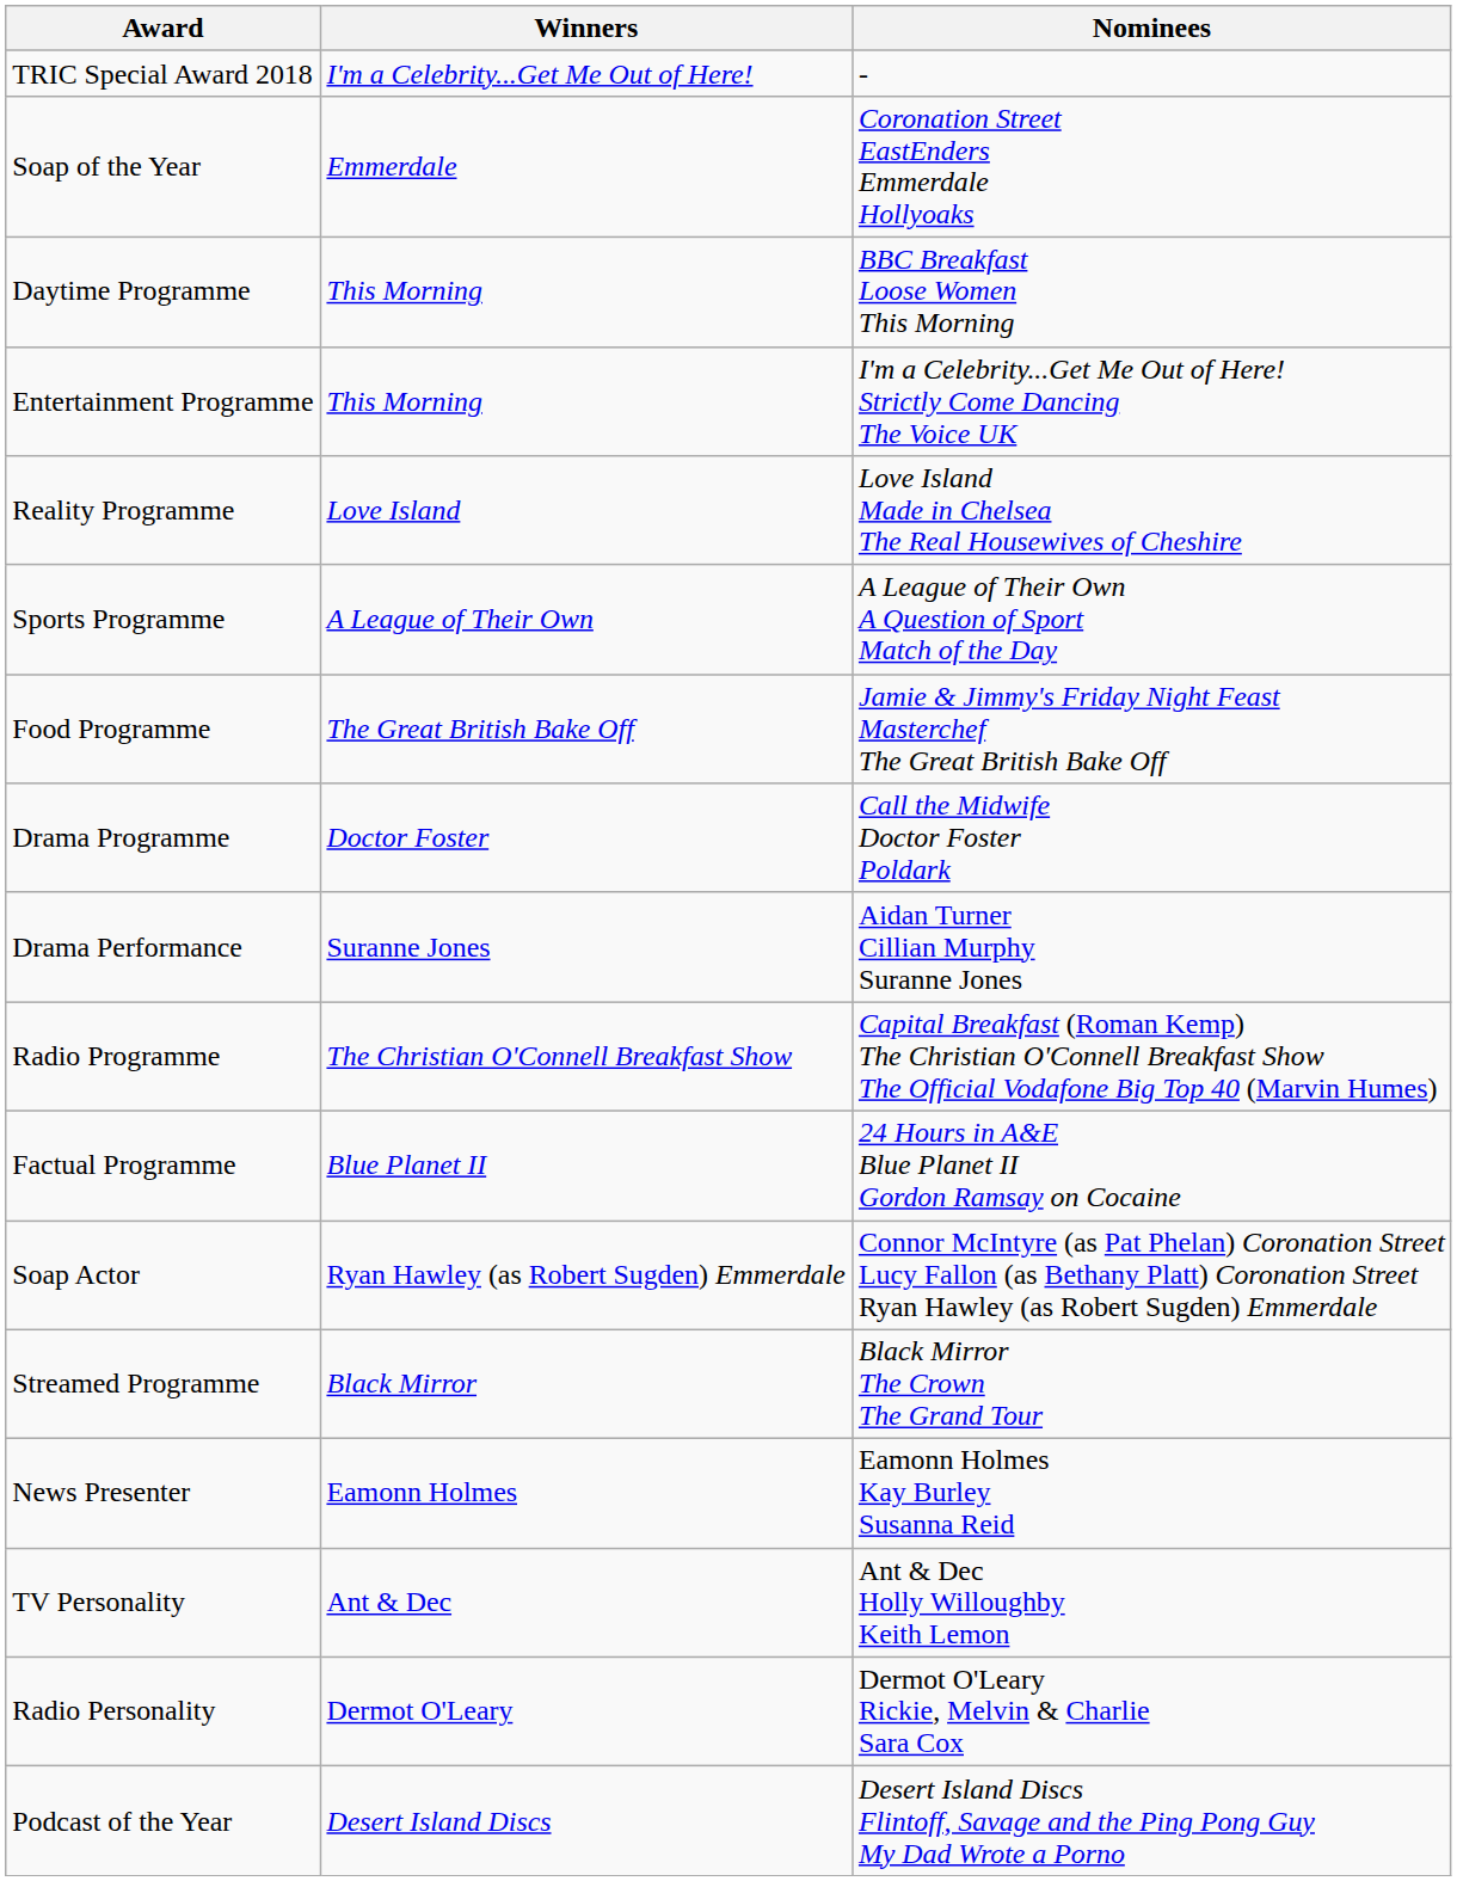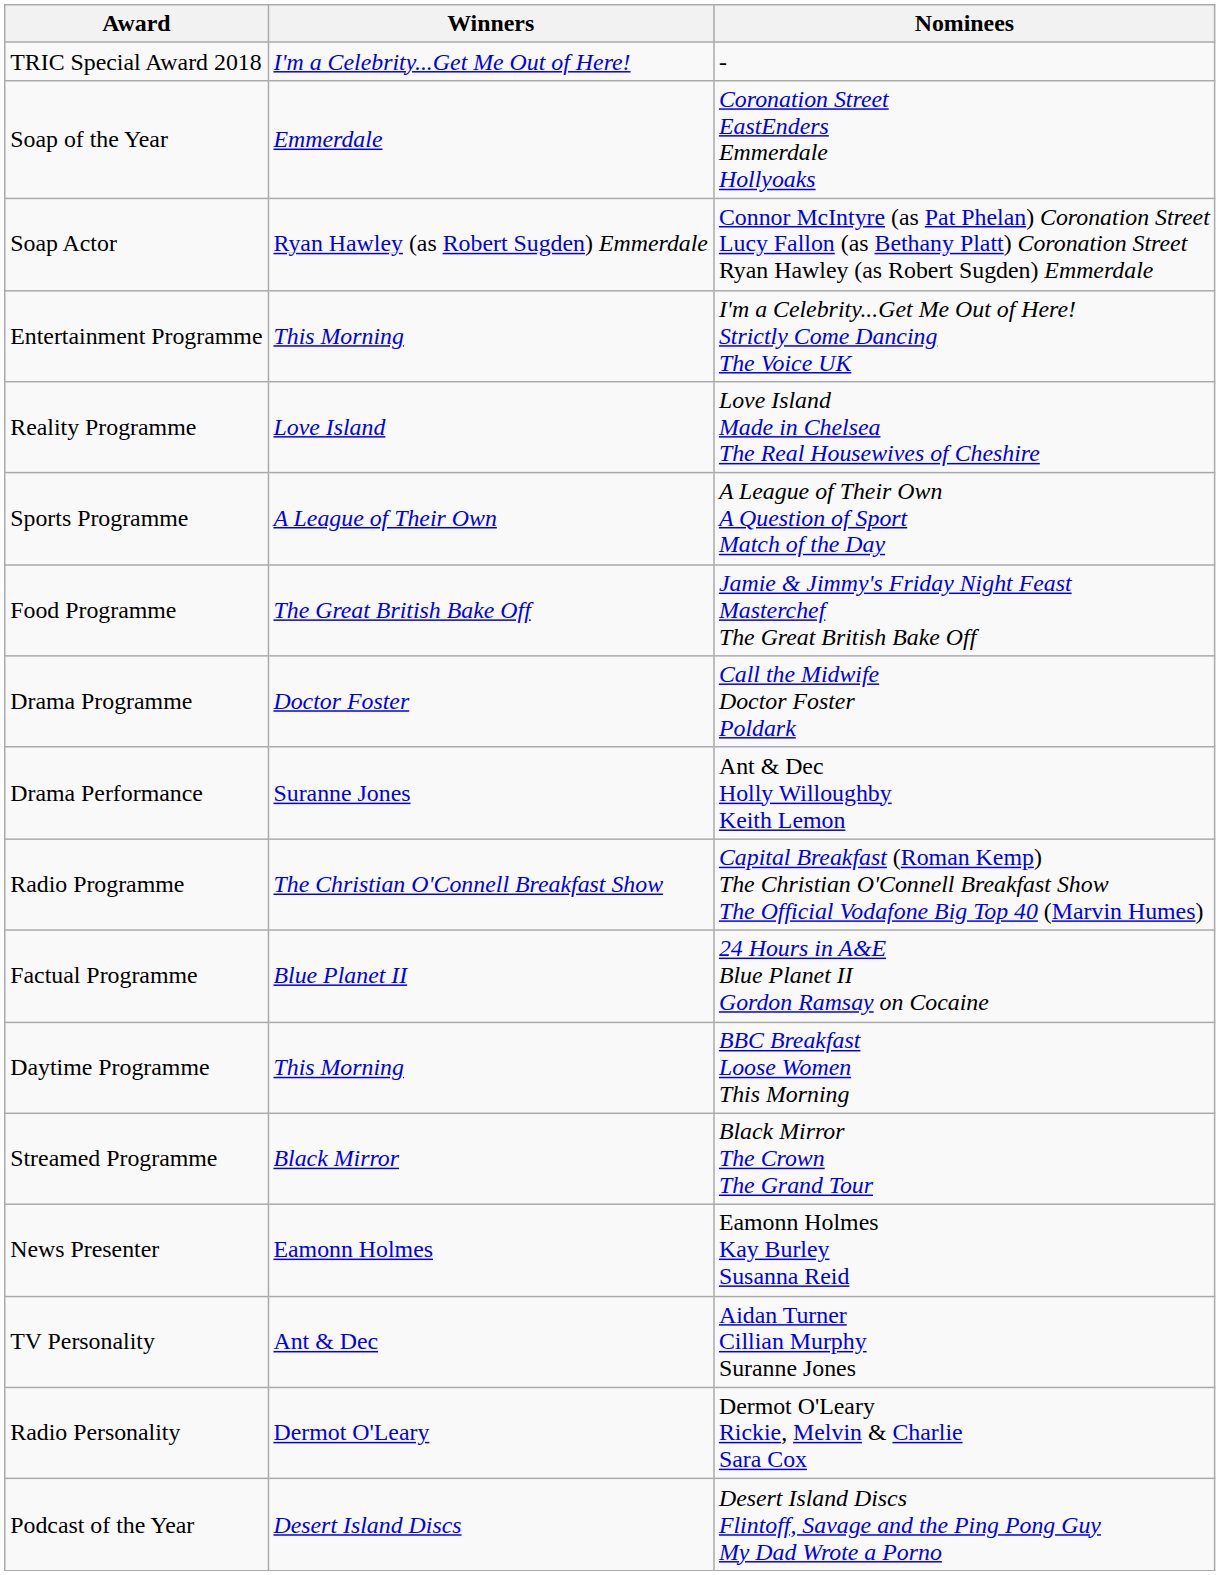rows swapped: Soap Actor <-> Daytime Programme
Drama Performance | Nominees: Aidan Turner Cillian Murphy Suranne Jones -> Ant & Dec Holly Willoughby Keith Lemon
TV Personality | Nominees: Ant & Dec Holly Willoughby Keith Lemon -> Aidan Turner Cillian Murphy Suranne Jones
